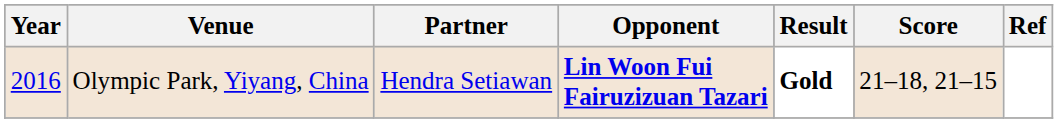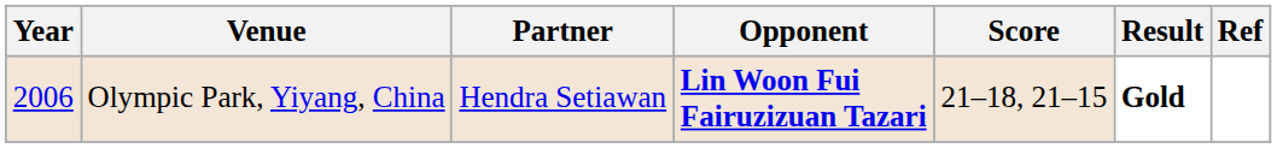columns swapped: Score <-> Result
Olympic Park, Yiyang, China | Year: 2016 -> 2006
